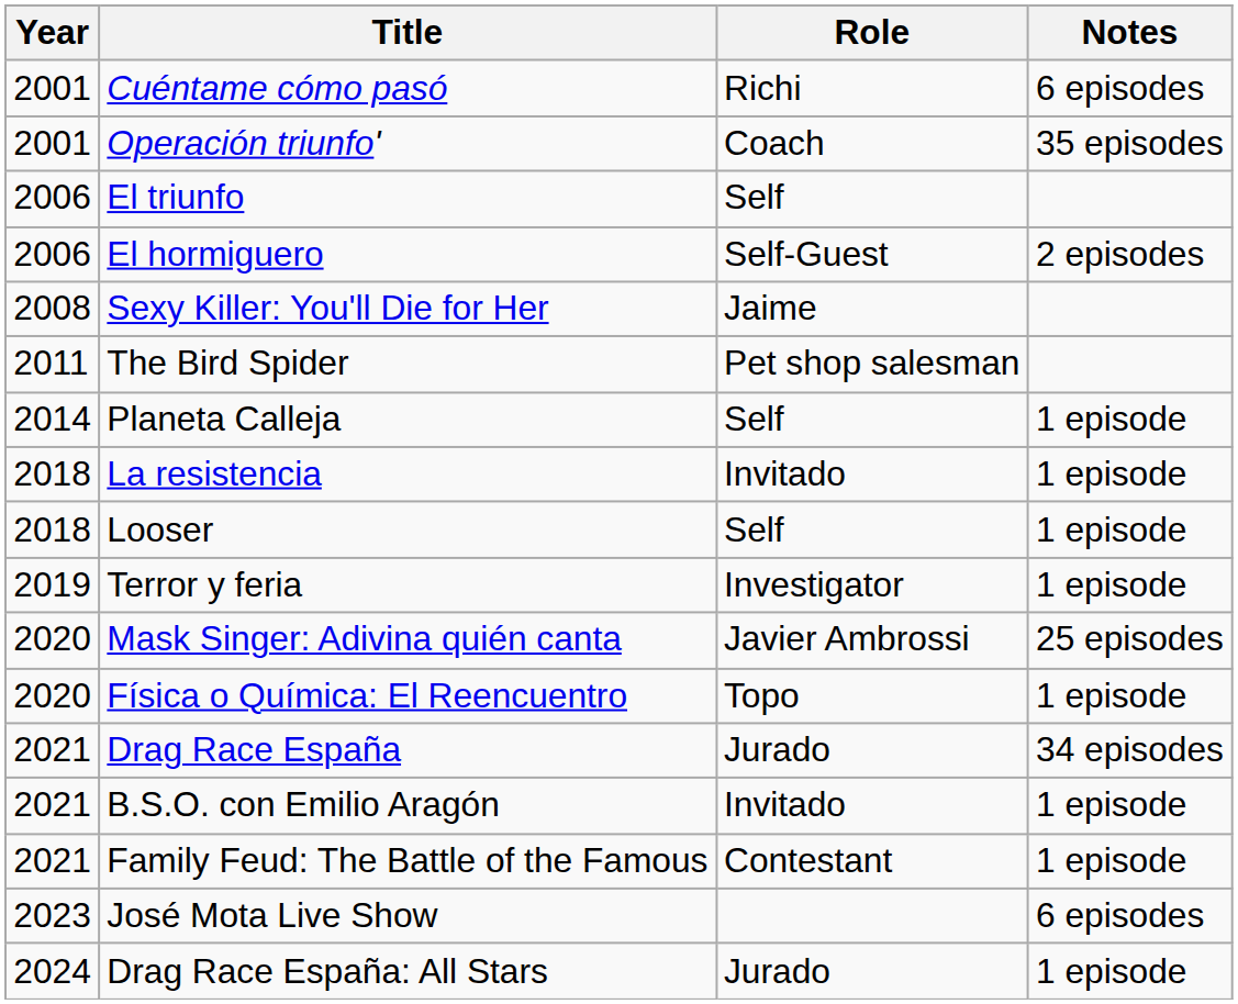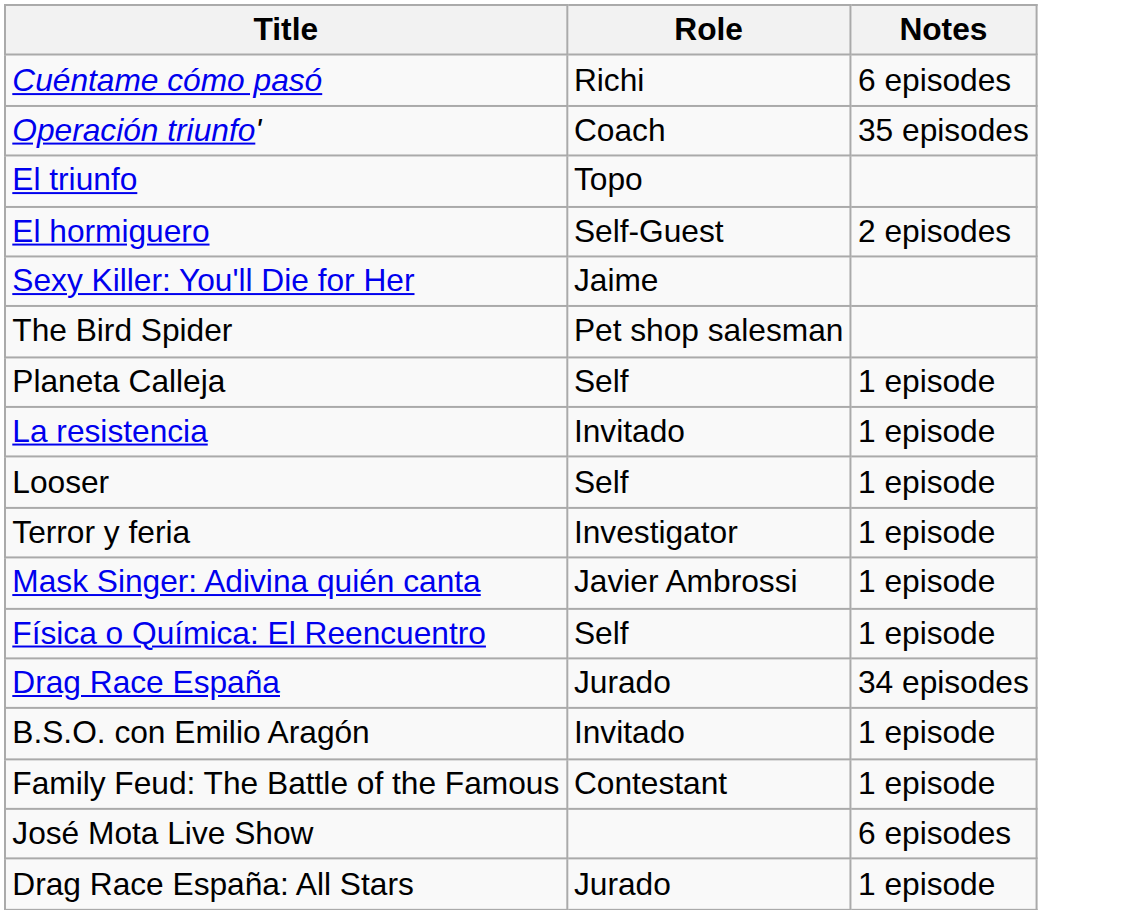- column: Year | 2001 | 2001 | 2006 | 2006 | 2008 | 2011 | 2014 | 2018 | 2018 | 2019 | 2020 | 2020 | 2021 | 2021 | 2021 | 2023 | 2024
El triunfo | Role: Self -> Topo
Mask Singer: Adivina quién canta | Notes: 25 episodes -> 1 episode
Física o Química: El Reencuentro | Role: Topo -> Self
